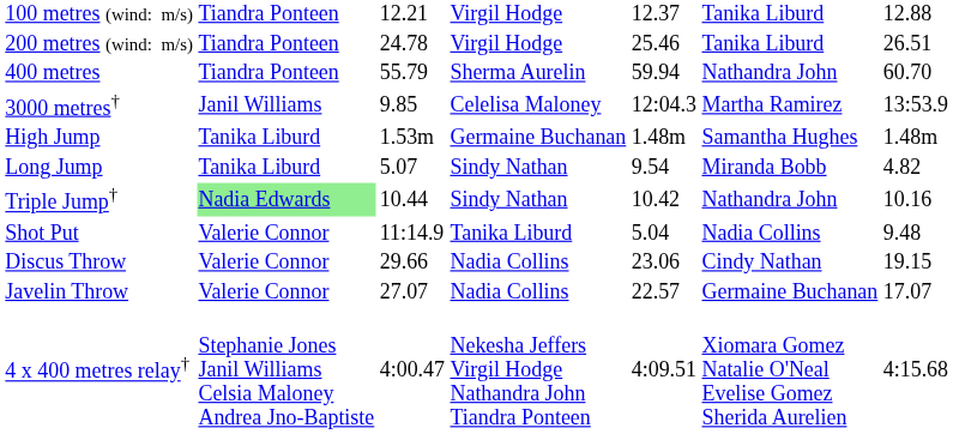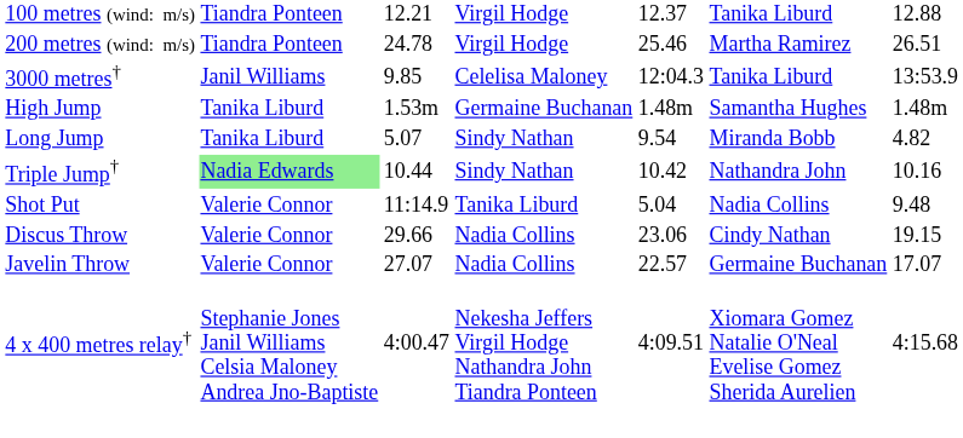200 metres (wind: m/s) | column 6: Tanika Liburd -> Martha Ramirez
- row: 400 metres | Tiandra Ponteen | 55.79 | Sherma Aurelin | 59.94 | Nathandra John | 60.70
3000 metres† | column 6: Martha Ramirez -> Tanika Liburd
